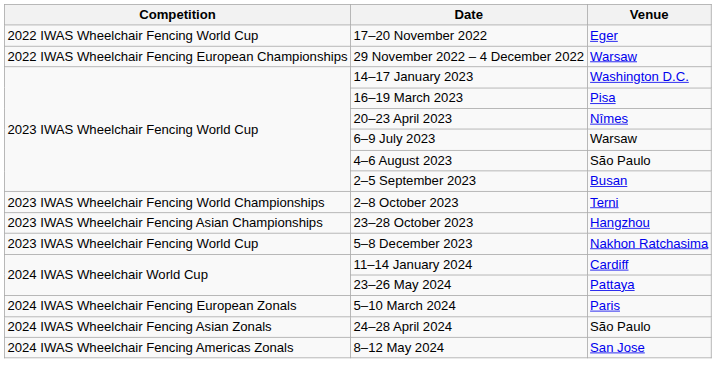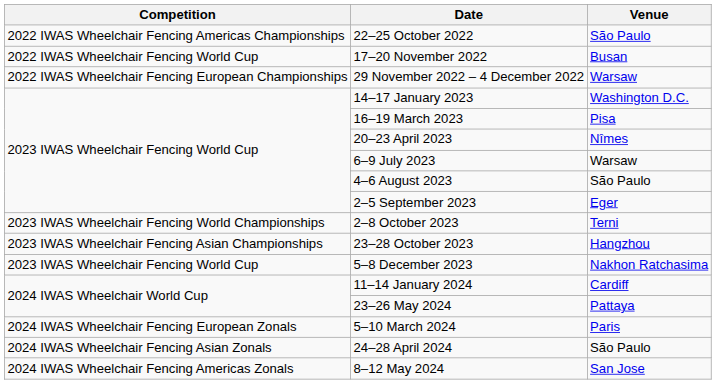+ row: 2022 IWAS Wheelchair Fencing Americas Championships | 22–25 October 2022 | São Paulo
17–20 November 2022 | Venue: Eger -> Busan
2–5 September 2023 | Venue: Busan -> Eger
